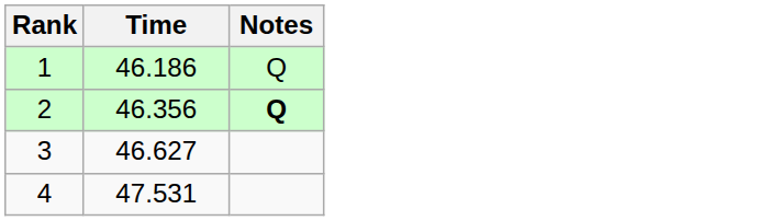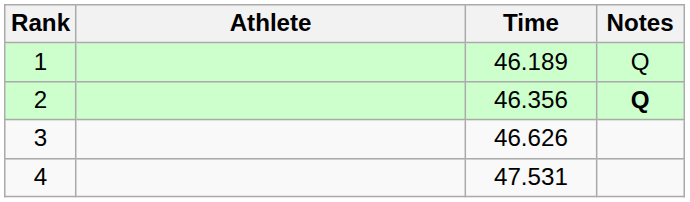+ column: Athlete
1 | Time: 46.186 -> 46.189
3 | Time: 46.627 -> 46.626
